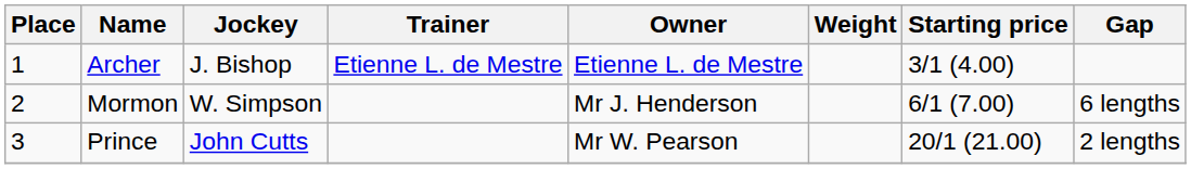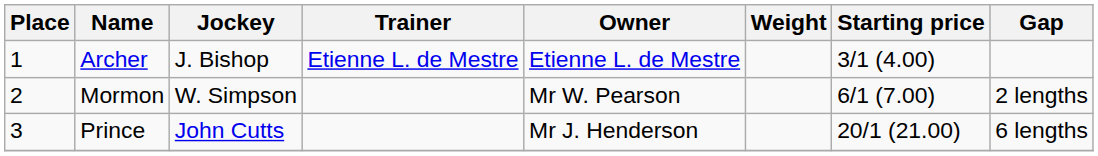Mormon | Owner: Mr J. Henderson -> Mr W. Pearson
Mormon | Gap: 6 lengths -> 2 lengths
Prince | Owner: Mr W. Pearson -> Mr J. Henderson
Prince | Gap: 2 lengths -> 6 lengths
